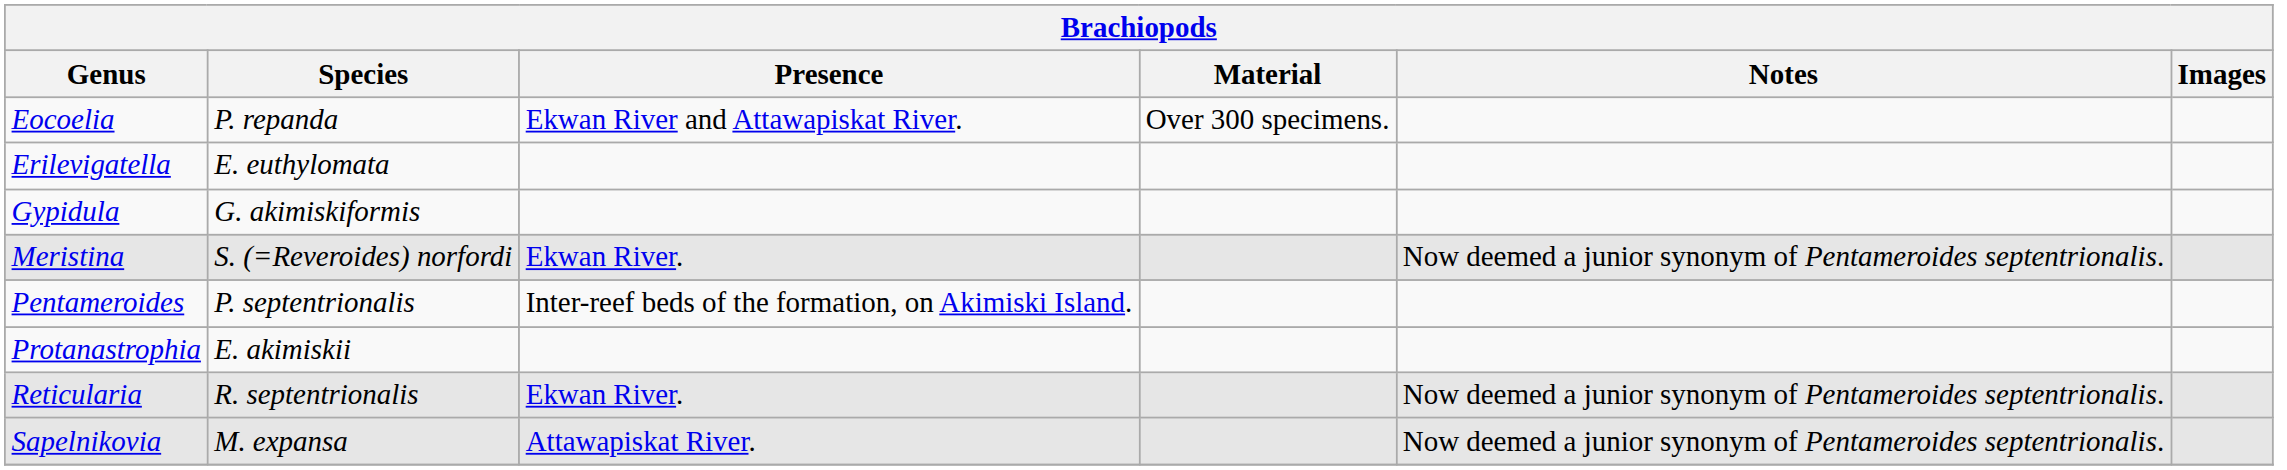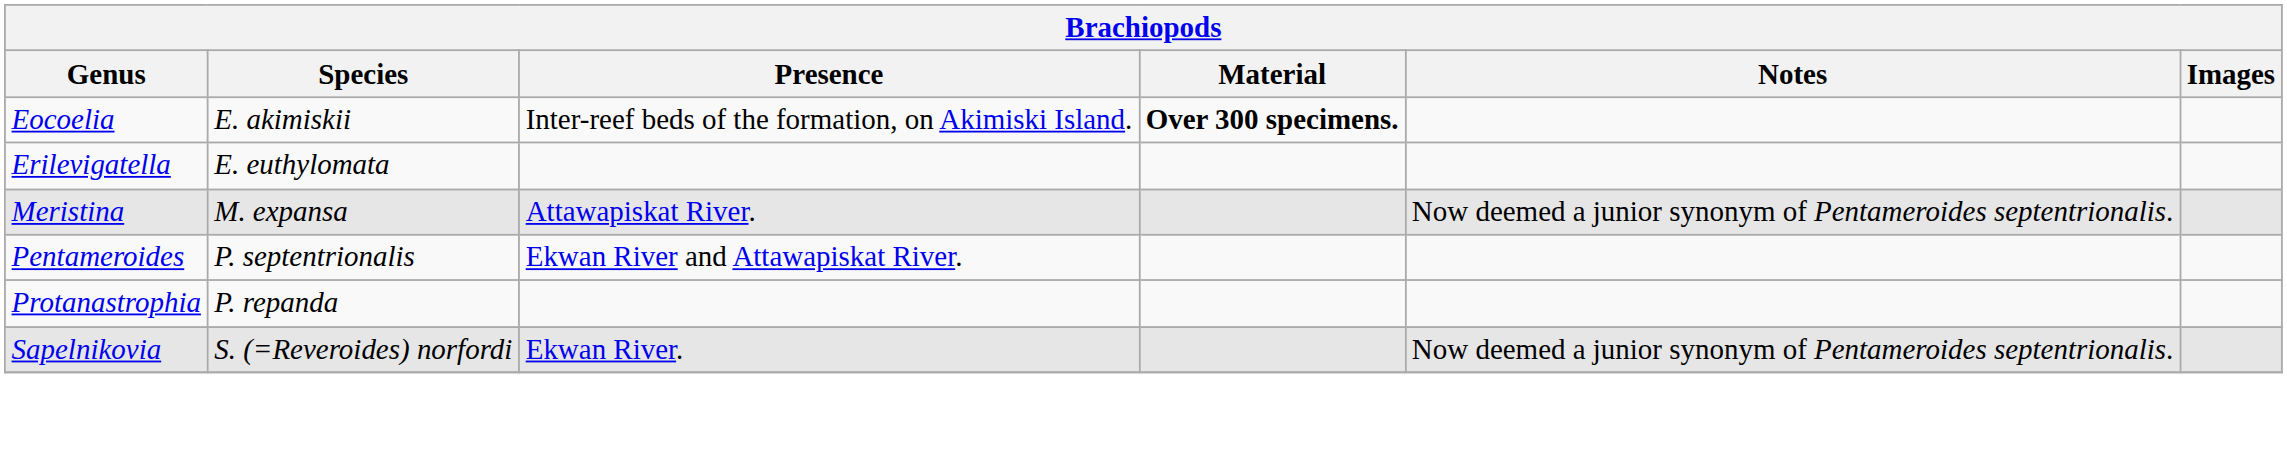Eocoelia | Species: P. repanda -> E. akimiskii
Eocoelia | Presence: Ekwan River and Attawapiskat River. -> Inter-reef beds of the formation, on Akimiski Island.
Eocoelia | Material: normal -> bold
- row: Gypidula | G. akimiskiformis
Meristina | Species: S. (=Reveroides) norfordi -> M. expansa
Meristina | Presence: Ekwan River. -> Attawapiskat River.
Pentameroides | Presence: Inter-reef beds of the formation, on Akimiski Island. -> Ekwan River and Attawapiskat River.
Protanastrophia | Species: E. akimiskii -> P. repanda
- row: Reticularia | R. septentrionalis | Ekwan River. | Now deemed a junior synonym of Pentameroides septentrionalis.
Sapelnikovia | Species: M. expansa -> S. (=Reveroides) norfordi
Sapelnikovia | Presence: Attawapiskat River. -> Ekwan River.
